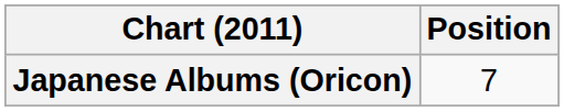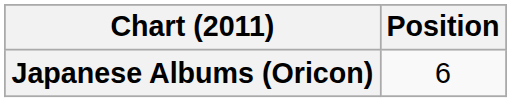Japanese Albums (Oricon) | Position: 7 -> 6
